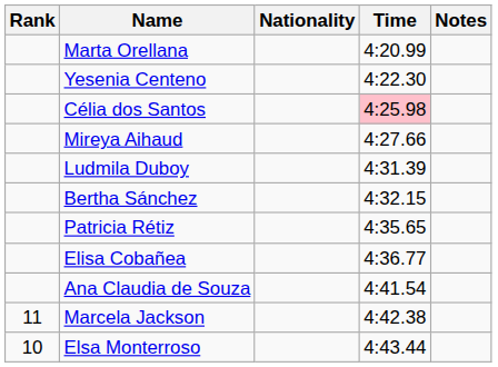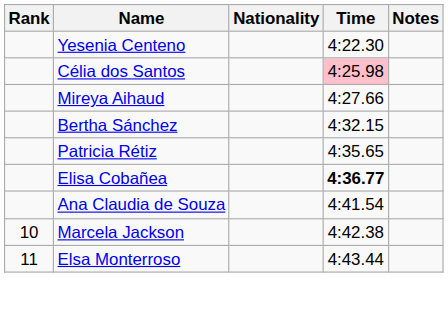- row: Marta Orellana | 4:20.99
- row: Ludmila Duboy | 4:31.39
Elisa Cobañea | Time: normal -> bold
Marcela Jackson | Rank: 11 -> 10
Elsa Monterroso | Rank: 10 -> 11
